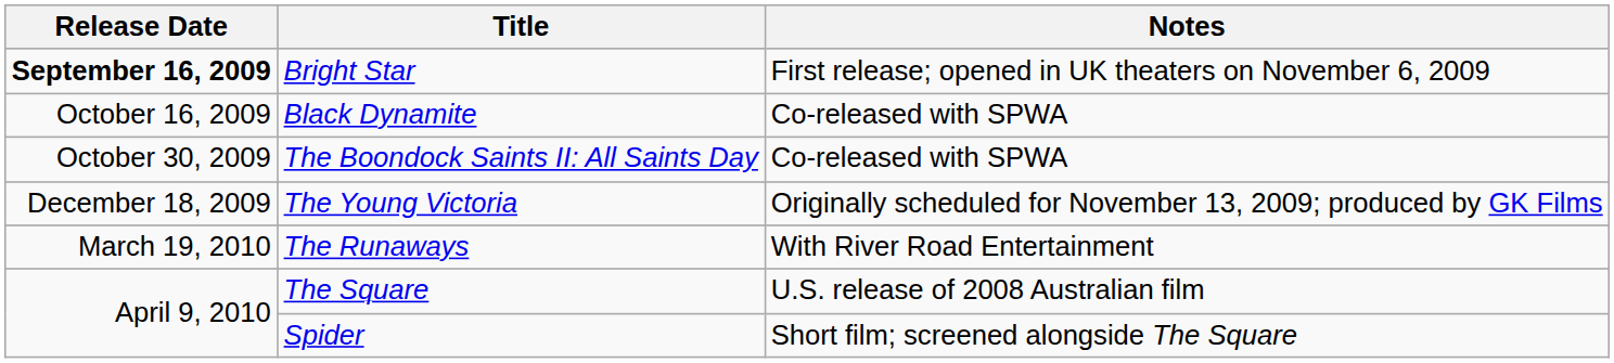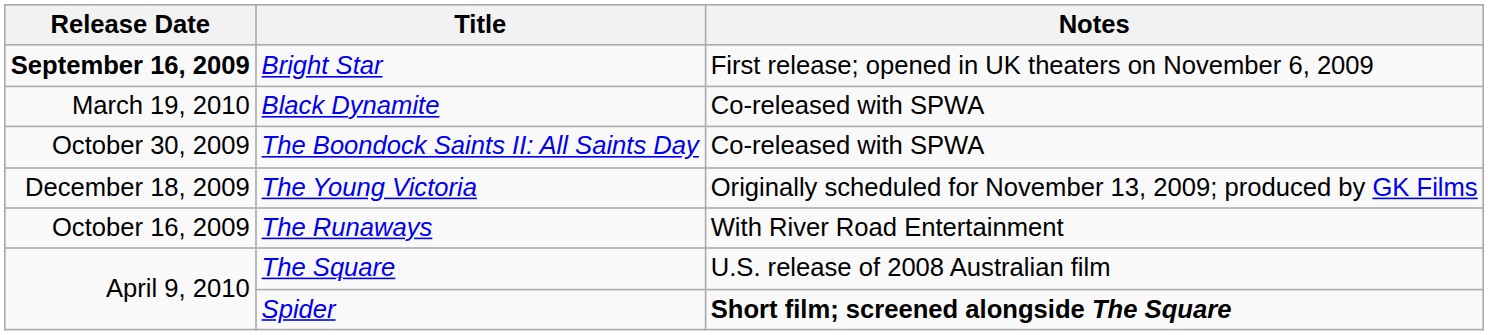Black Dynamite | Release Date: October 16, 2009 -> March 19, 2010
The Runaways | Release Date: March 19, 2010 -> October 16, 2009
Spider | Notes: normal -> bold
